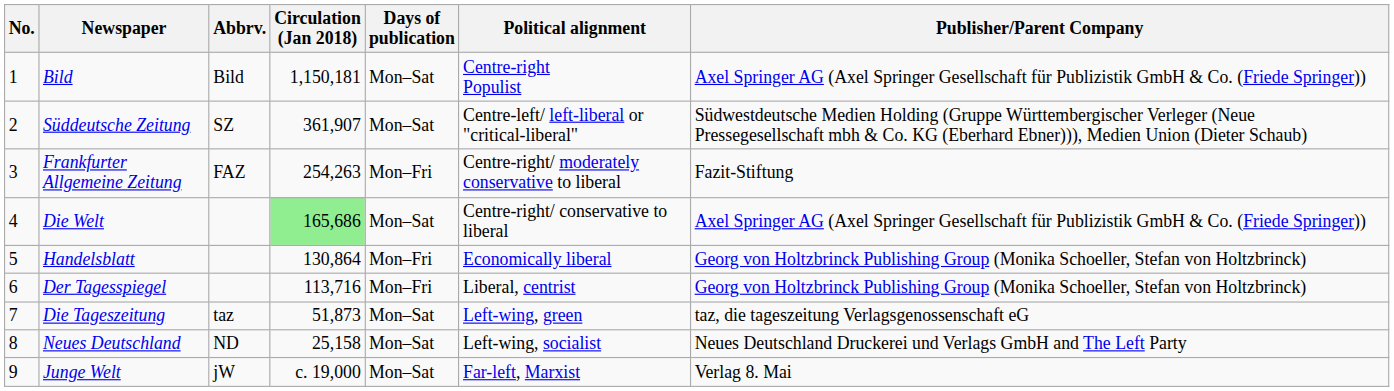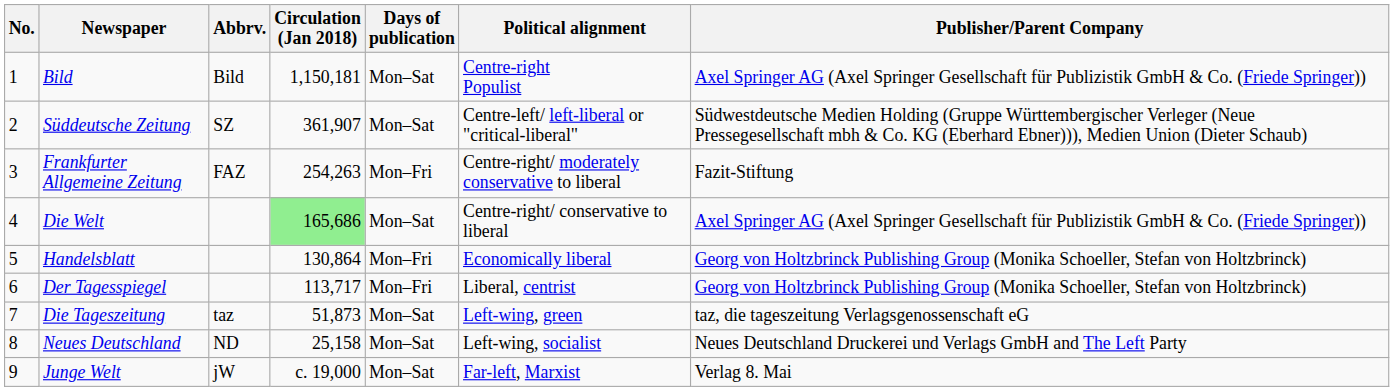Der Tagesspiegel | Circulation (Jan 2018): 113,716 -> 113,717
